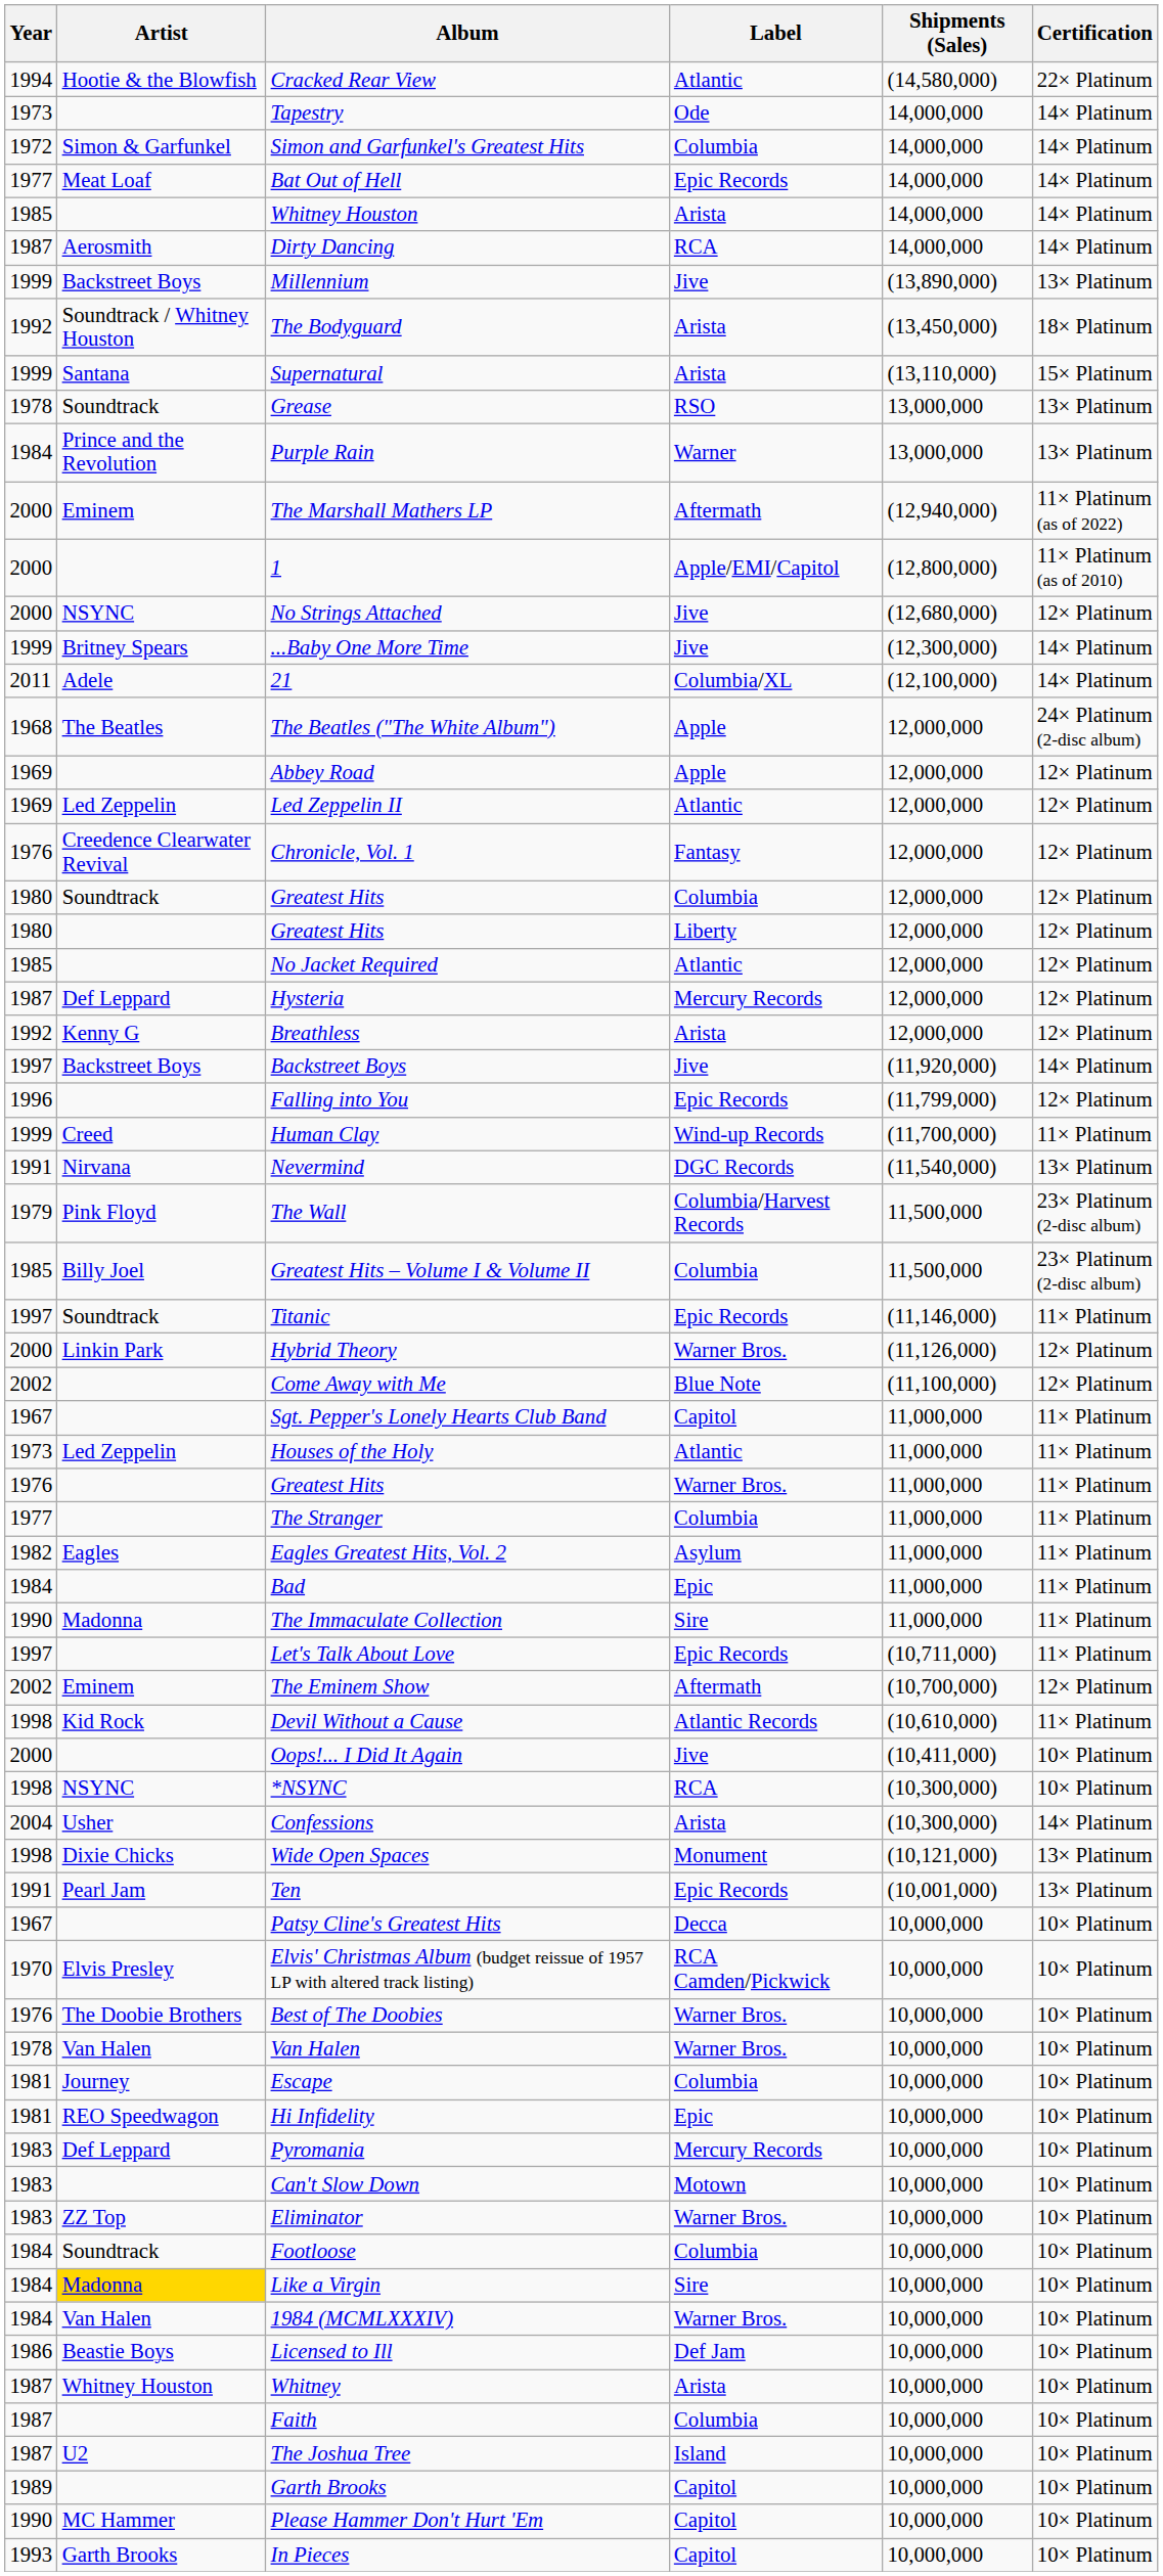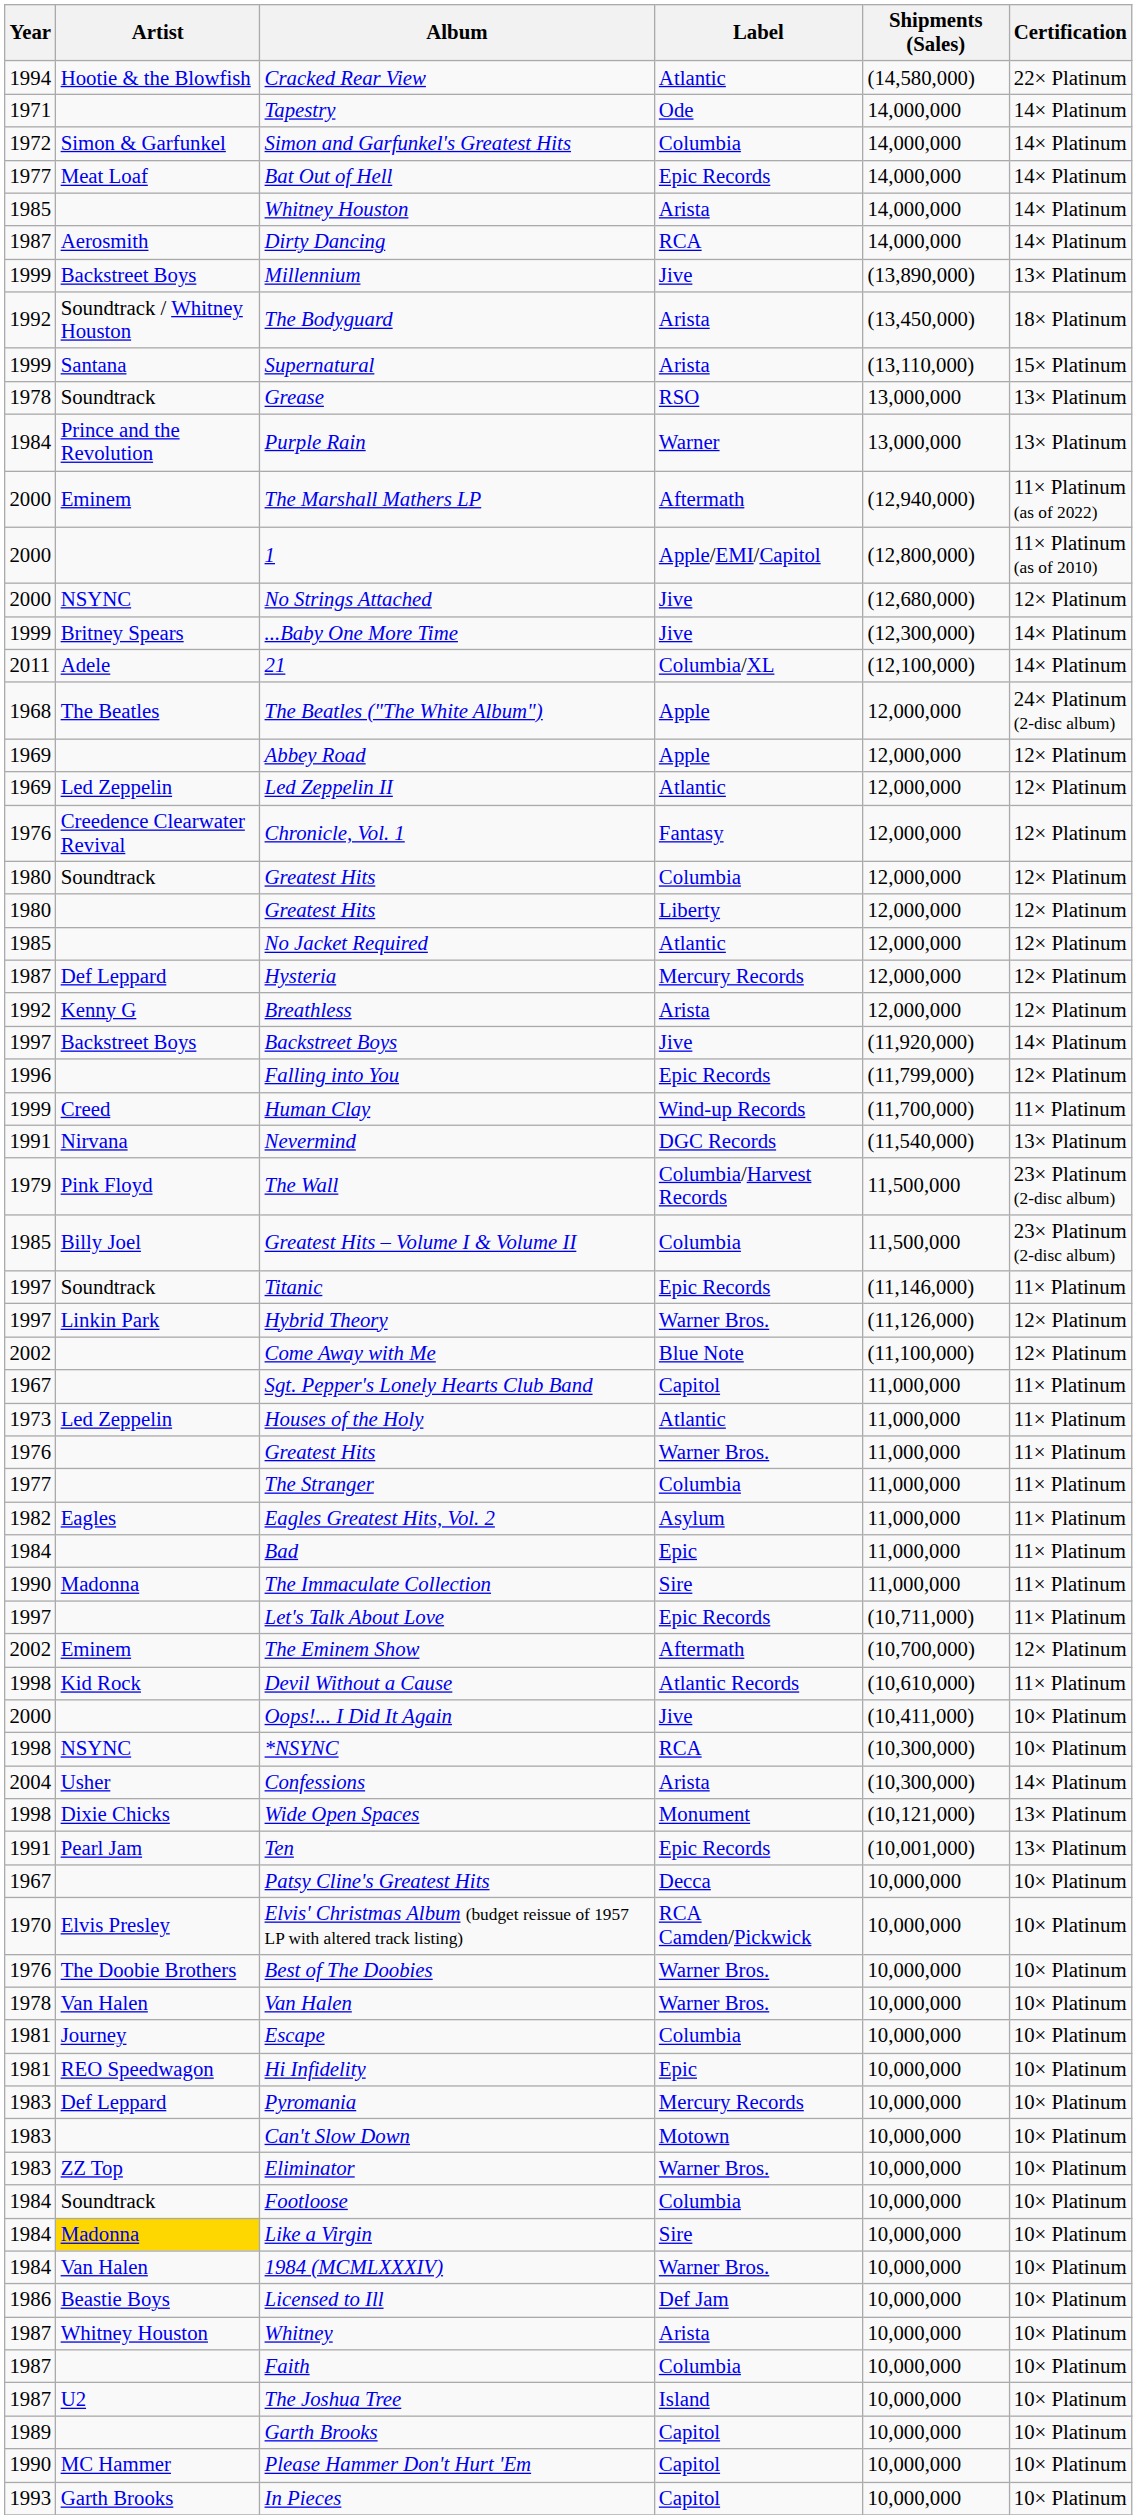Tapestry | Year: 1973 -> 1971
Hybrid Theory | Year: 2000 -> 1997
